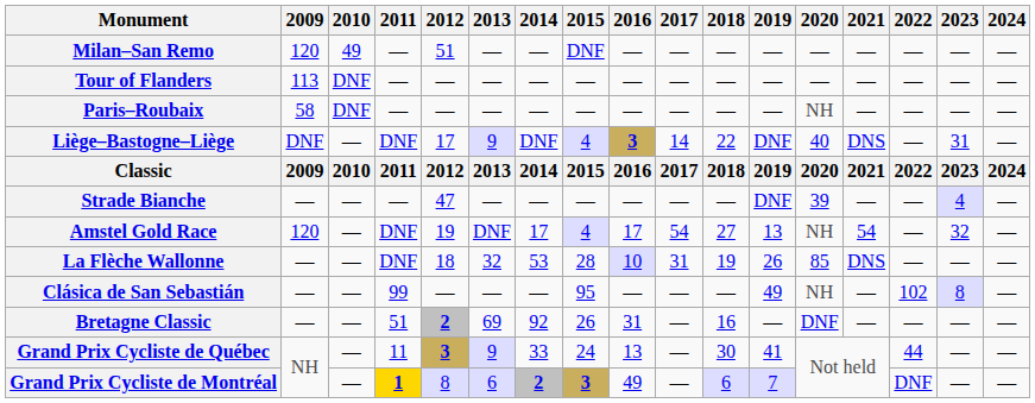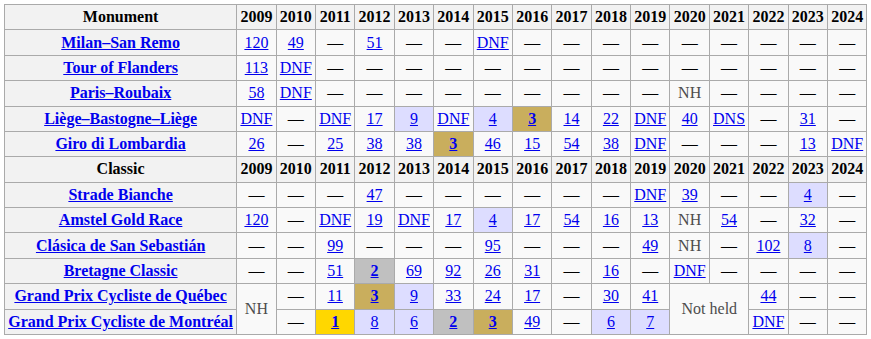+ row: Giro di Lombardia | 26 | — | 25 | 38 | 38 | 3 | 46 | 15 | 54 | 38 | DNF | — | — | — | 13 | DNF
Amstel Gold Race | 2018: 27 -> 16
- row: La Flèche Wallonne | — | — | DNF | 18 | 32 | 53 | 28 | 10 | 31 | 19 | 26 | 85 | DNS | — | — | —
Grand Prix Cycliste de Québec | 2016: 13 -> 17
